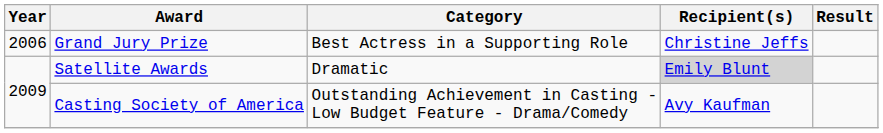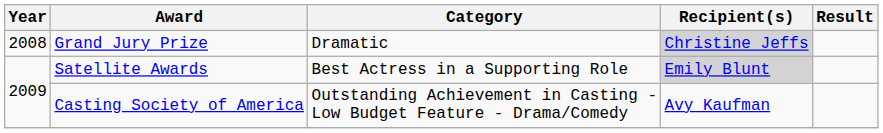Grand Jury Prize | Year: 2006 -> 2008
Grand Jury Prize | Category: Best Actress in a Supporting Role -> Dramatic
Grand Jury Prize | Recipient(s): no background -> lightgrey background
Satellite Awards | Category: Dramatic -> Best Actress in a Supporting Role
